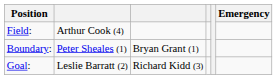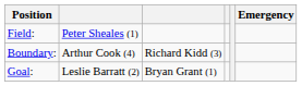Field: | column 2: Arthur Cook (4) -> Peter Sheales (1)
Boundary: | column 2: Peter Sheales (1) -> Arthur Cook (4)
Boundary: | column 3: Bryan Grant (1) -> Richard Kidd (3)
Goal: | column 3: Richard Kidd (3) -> Bryan Grant (1)
